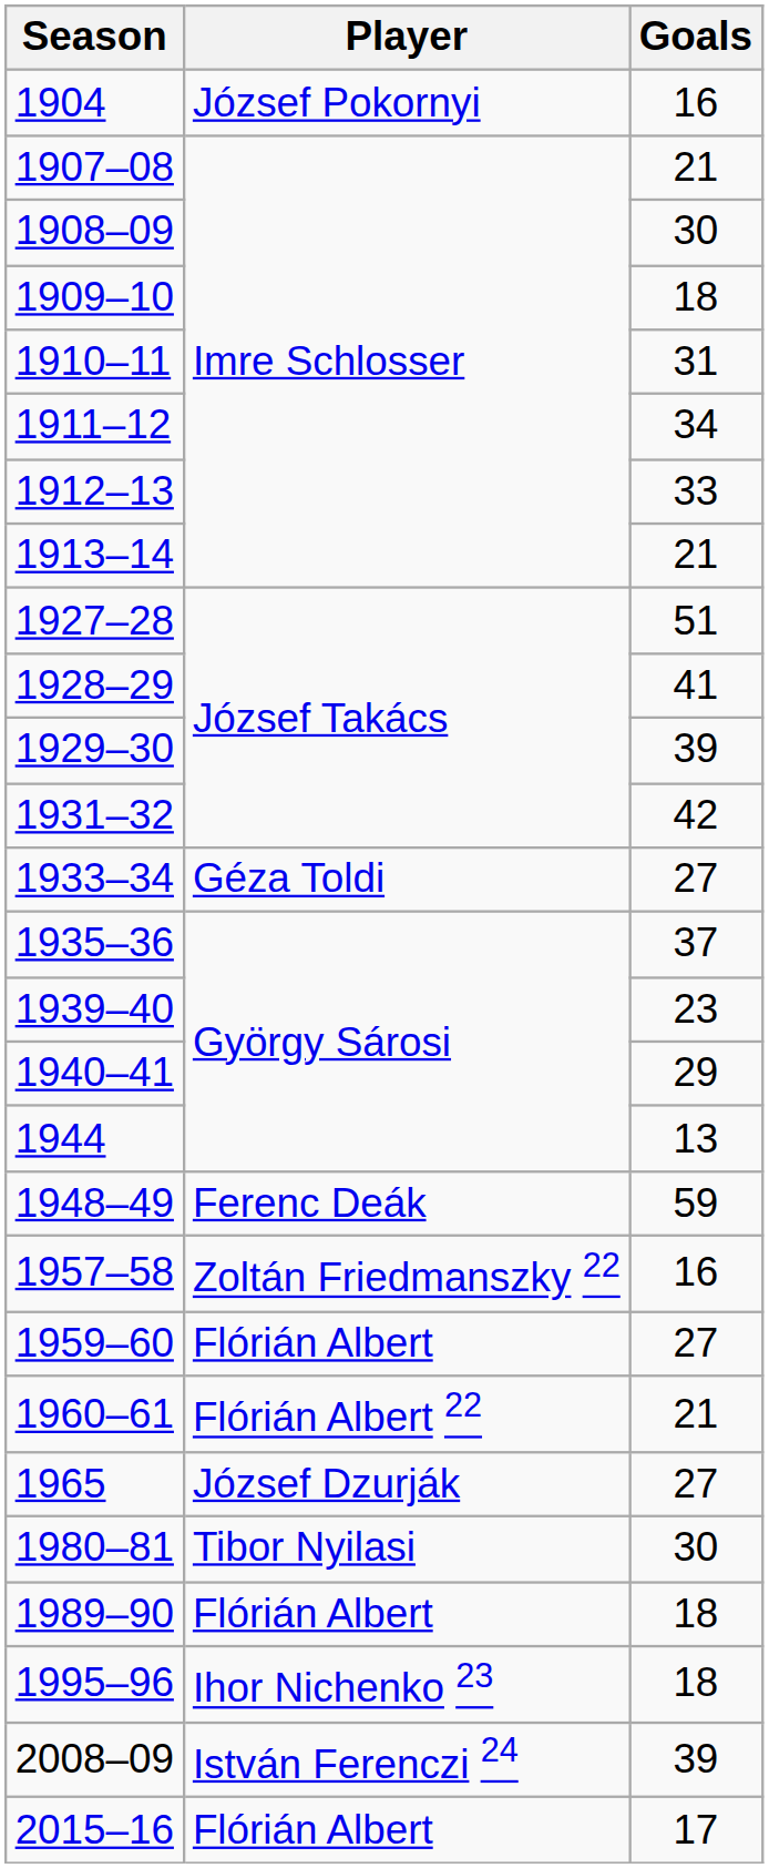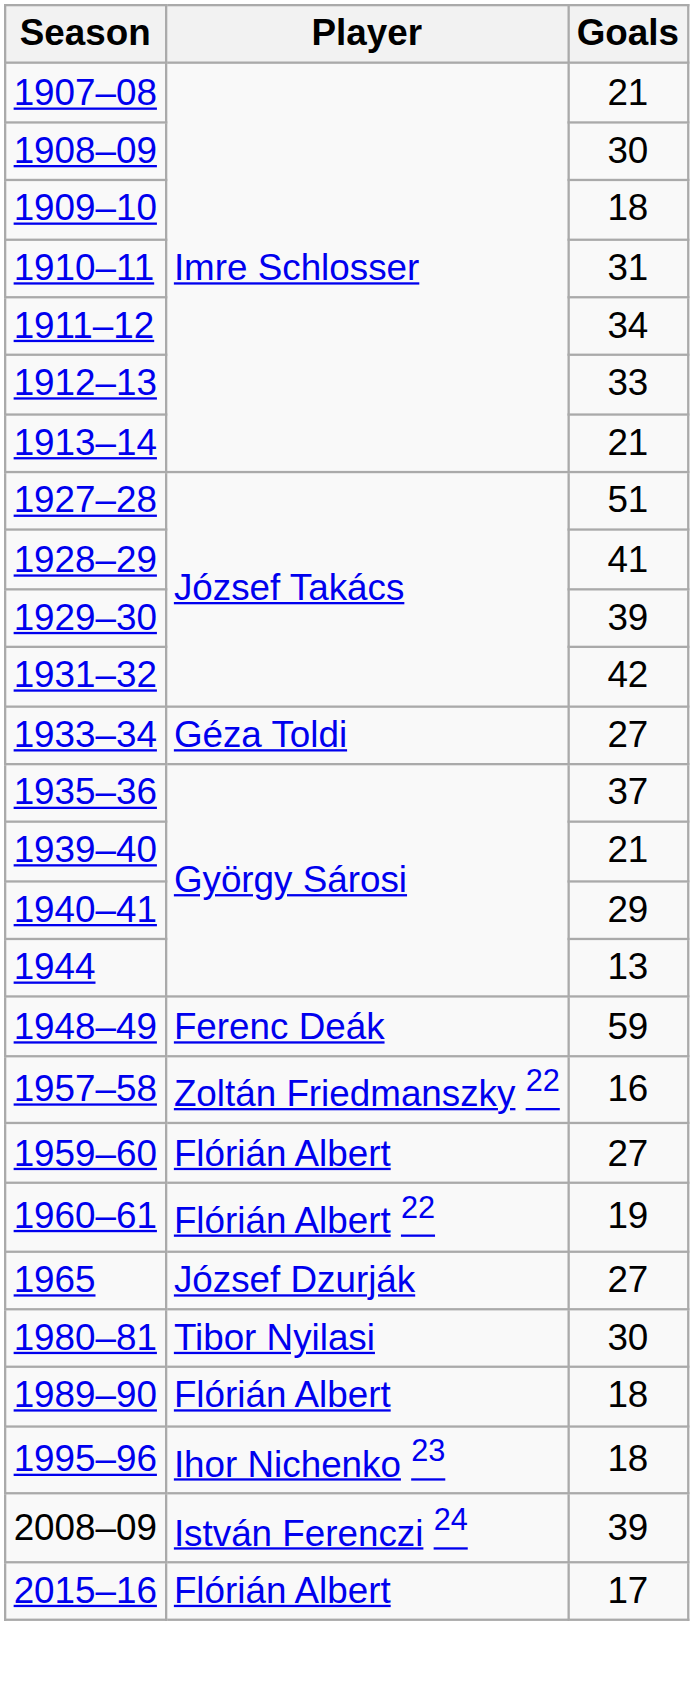- row: 1904 | József Pokornyi | 16
1939–40 | Goals: 23 -> 21
1960–61 | Goals: 21 -> 19
